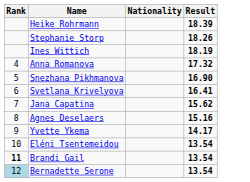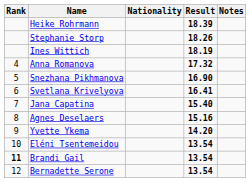+ column: Notes
Jana Capatina | Result: 15.62 -> 15.40
Yvette Ykema | Result: 14.17 -> 14.20
Bernadette Serone | Rank: lightblue background -> no background
